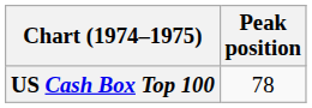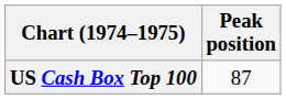US Cash Box Top 100 | Peak position: 78 -> 87
